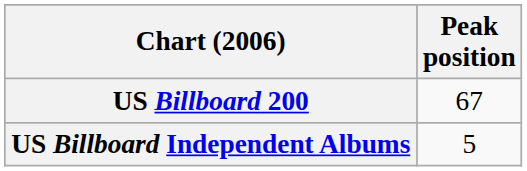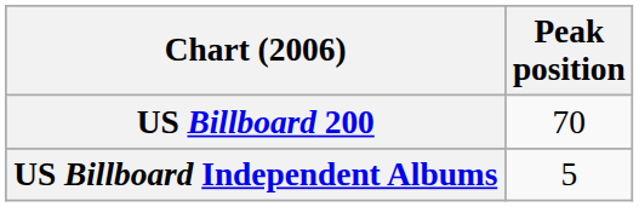US Billboard 200 | Peak position: 67 -> 70
